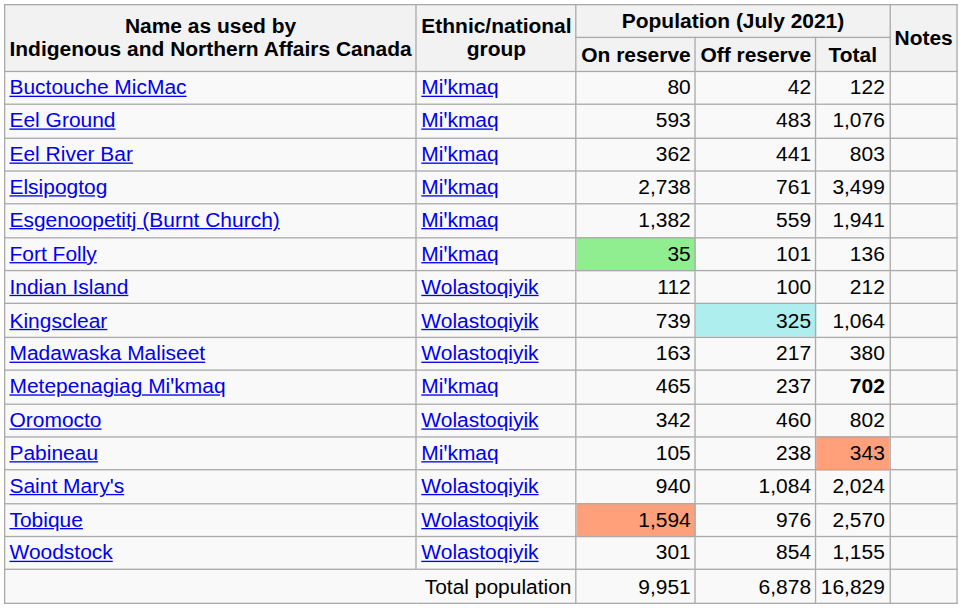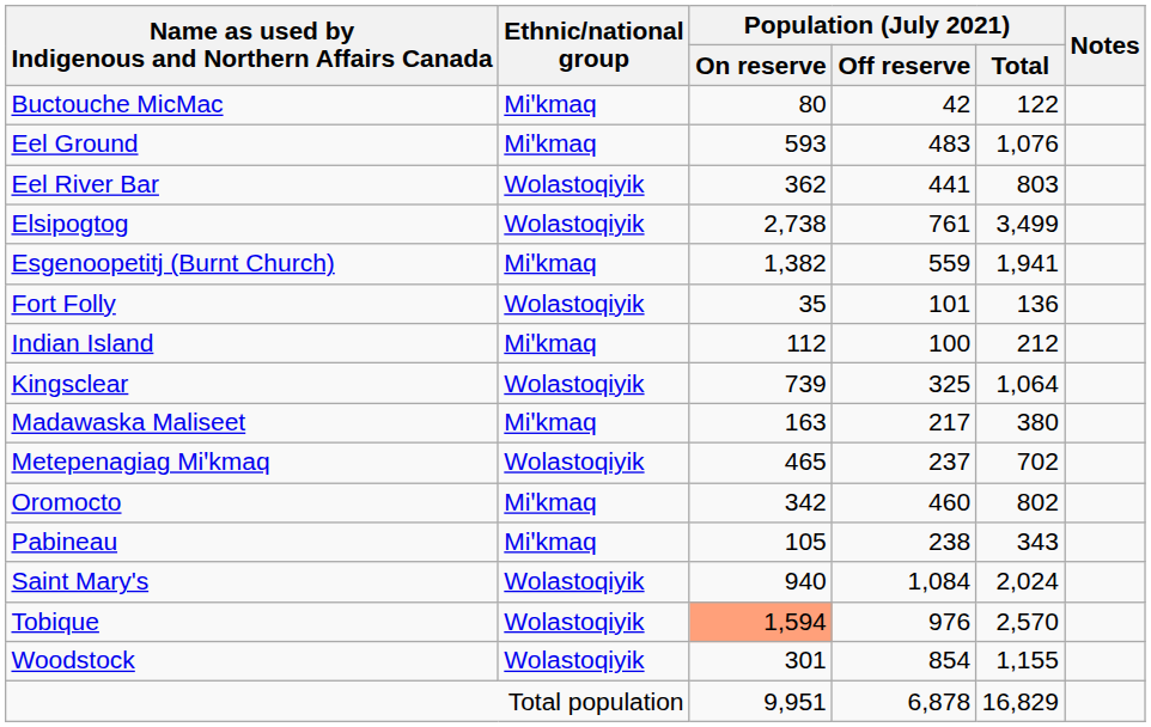Eel River Bar | Ethnic/national group: Miꞌkmaq -> Wolastoqiyik
Elsipogtog | Ethnic/national group: Miꞌkmaq -> Wolastoqiyik
Fort Folly | Ethnic/national group: Miꞌkmaq -> Wolastoqiyik
Fort Folly | Population (July 2021) / On reserve: lightgreen background -> no background
Indian Island | Ethnic/national group: Wolastoqiyik -> Miꞌkmaq
Kingsclear | Population (July 2021) / Off reserve: paleturquoise background -> no background
Madawaska Maliseet | Ethnic/national group: Wolastoqiyik -> Miꞌkmaq
Metepenagiag Miꞌkmaq | Ethnic/national group: Miꞌkmaq -> Wolastoqiyik
Metepenagiag Miꞌkmaq | Population (July 2021) / Total: bold -> normal
Oromocto | Ethnic/national group: Wolastoqiyik -> Miꞌkmaq
Pabineau | Population (July 2021) / Total: lightsalmon background -> no background
